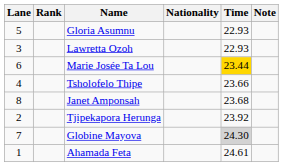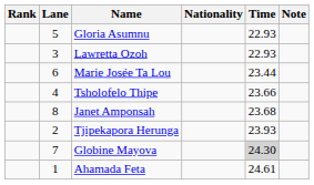columns swapped: Rank <-> Lane
Marie Josée Ta Lou | Time: gold background -> no background
Tjipekapora Herunga | Time: 23.92 -> 23.93
